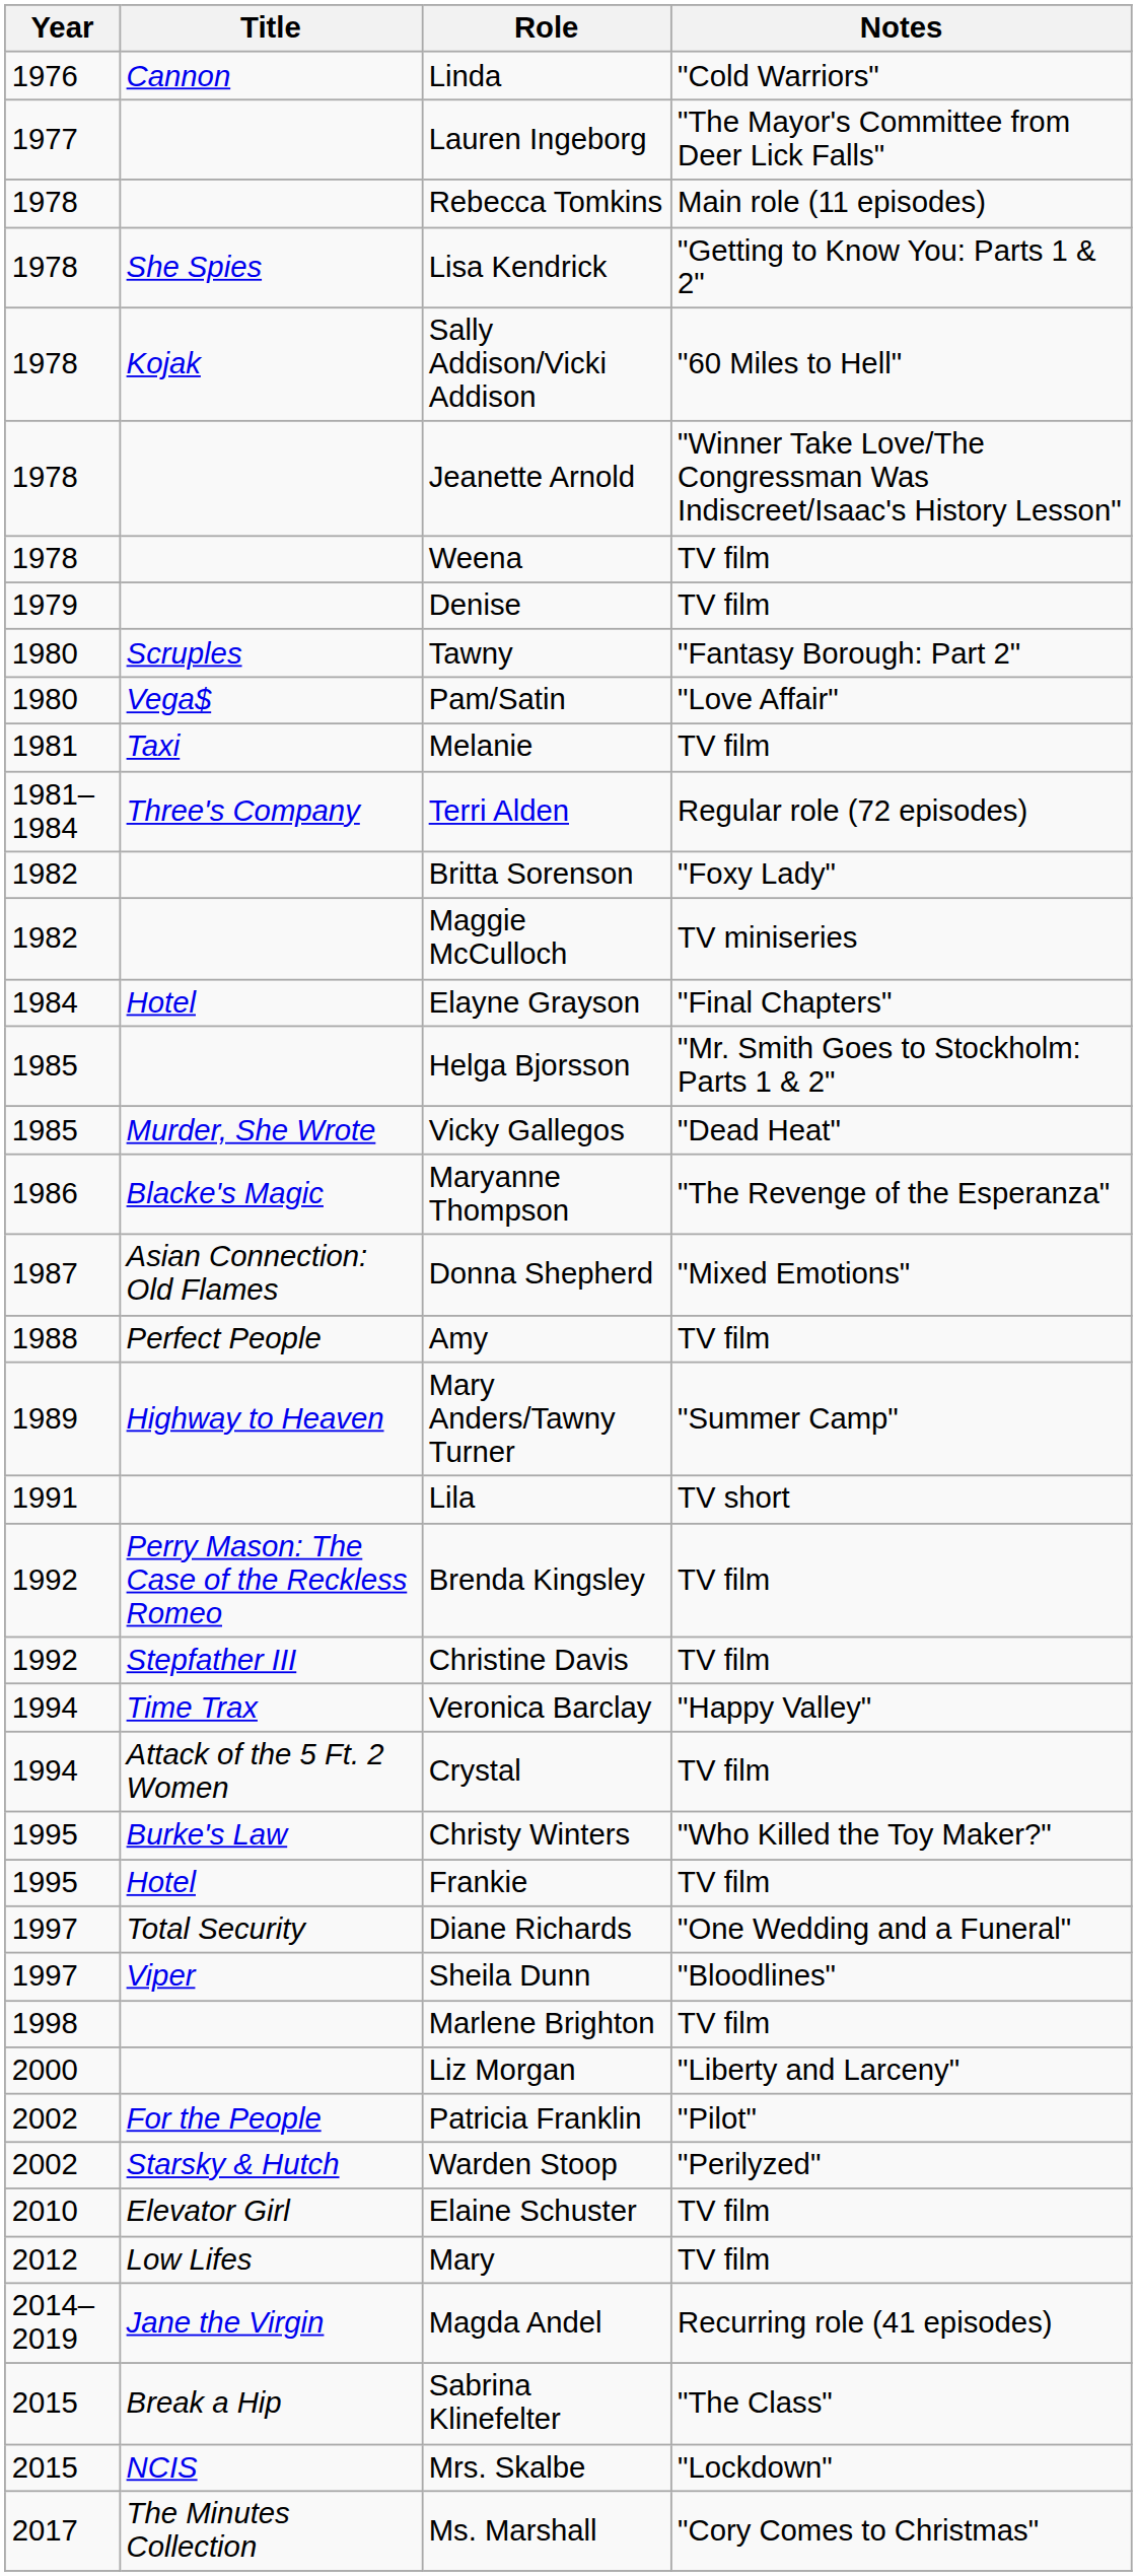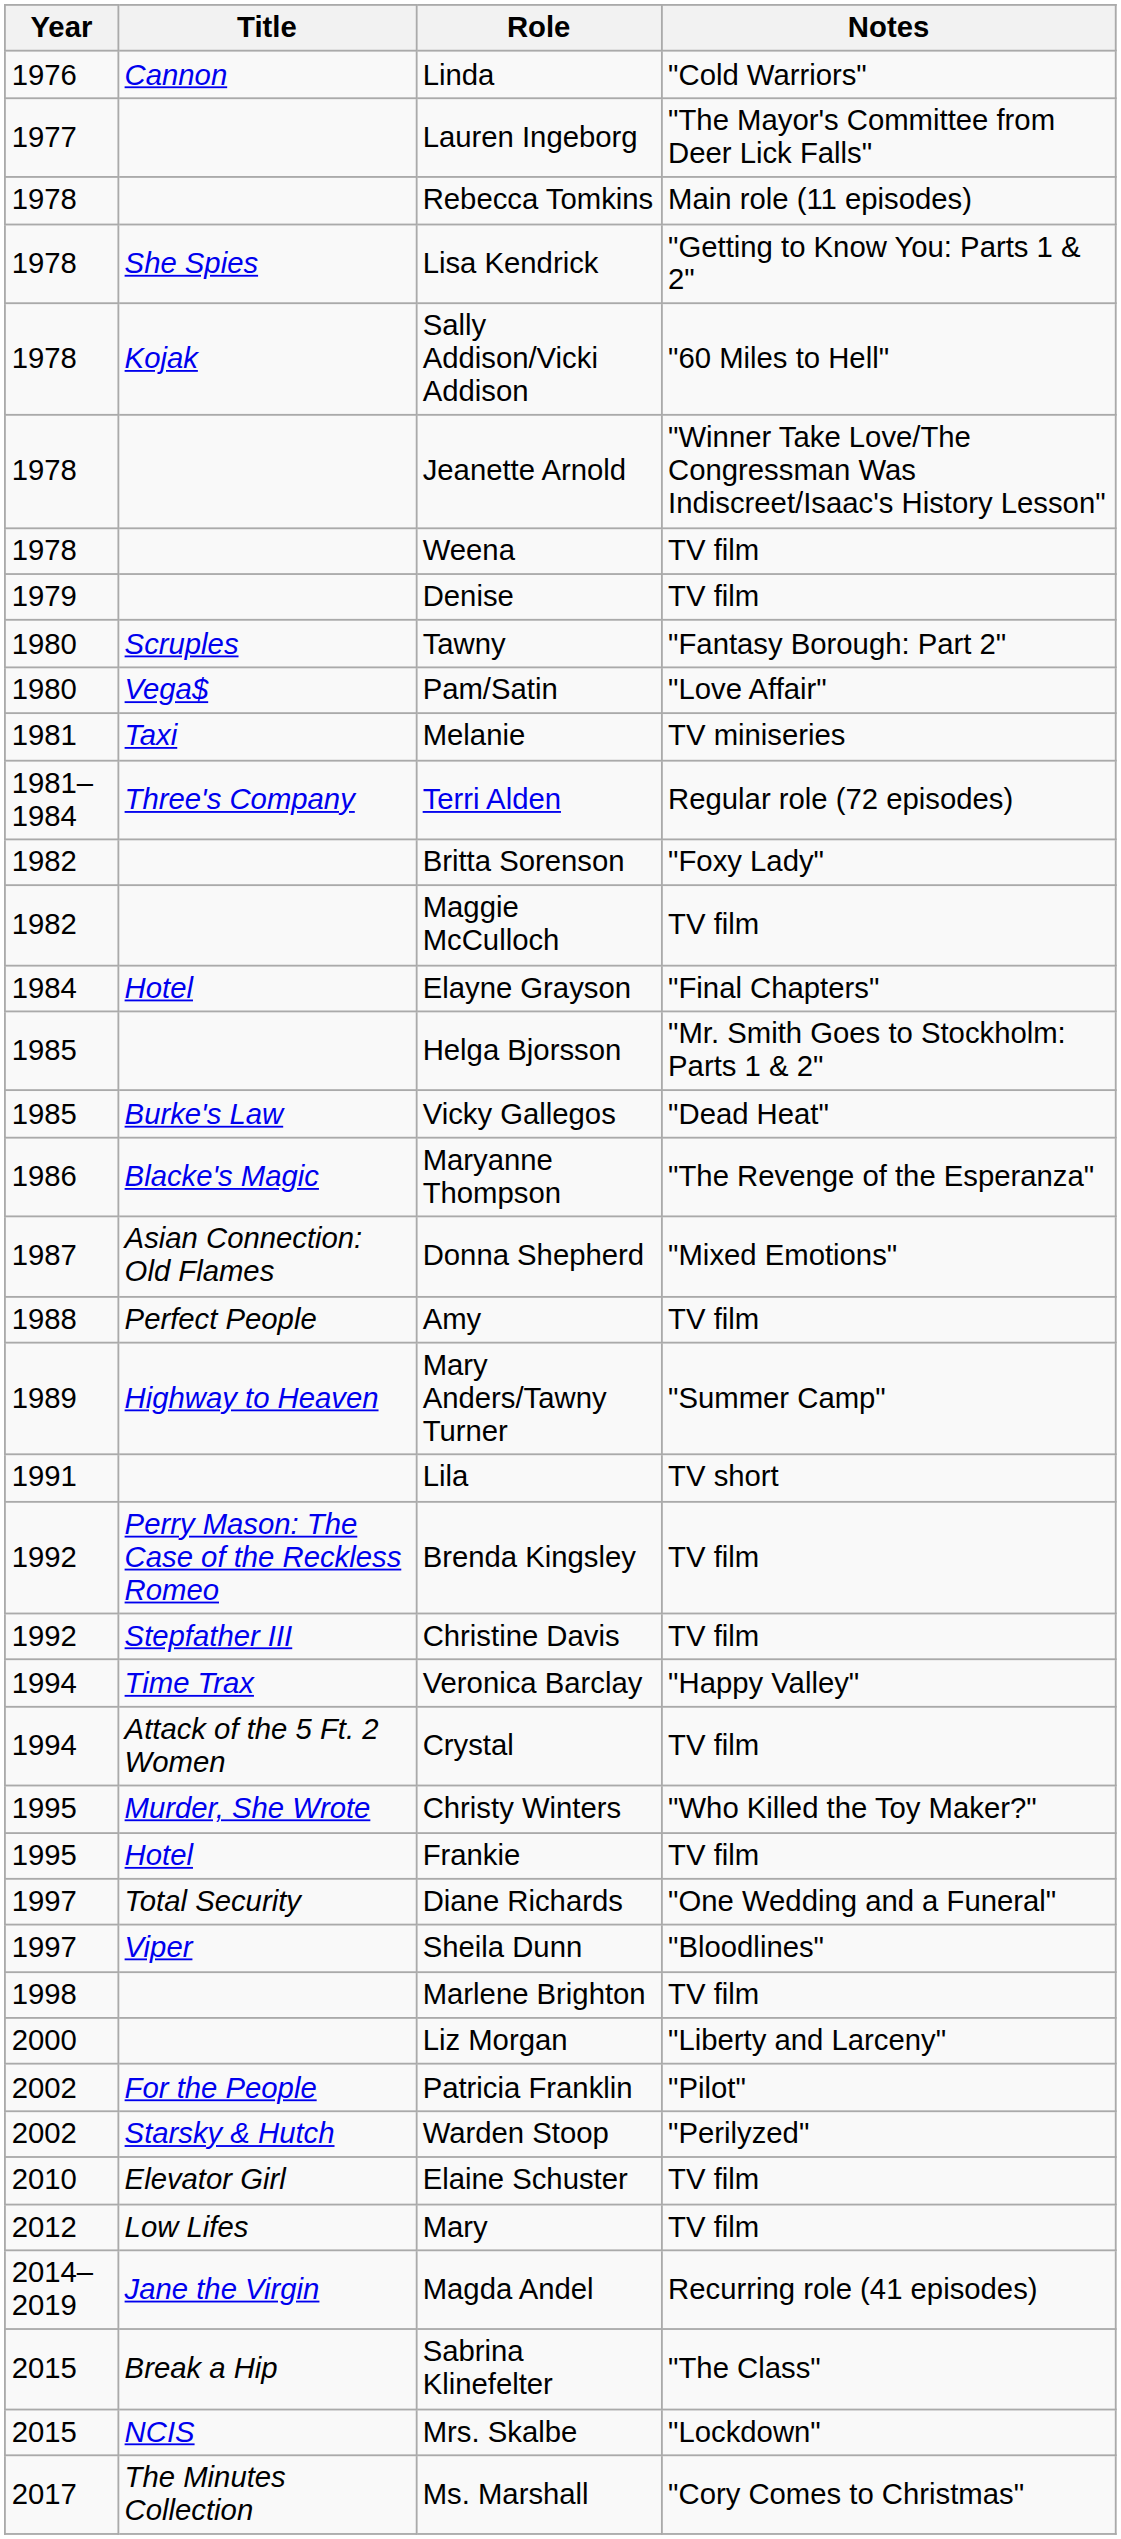Melanie | Notes: TV film -> TV miniseries
Maggie McCulloch | Notes: TV miniseries -> TV film
Vicky Gallegos | Title: Murder, She Wrote -> Burke's Law
Christy Winters | Title: Burke's Law -> Murder, She Wrote
